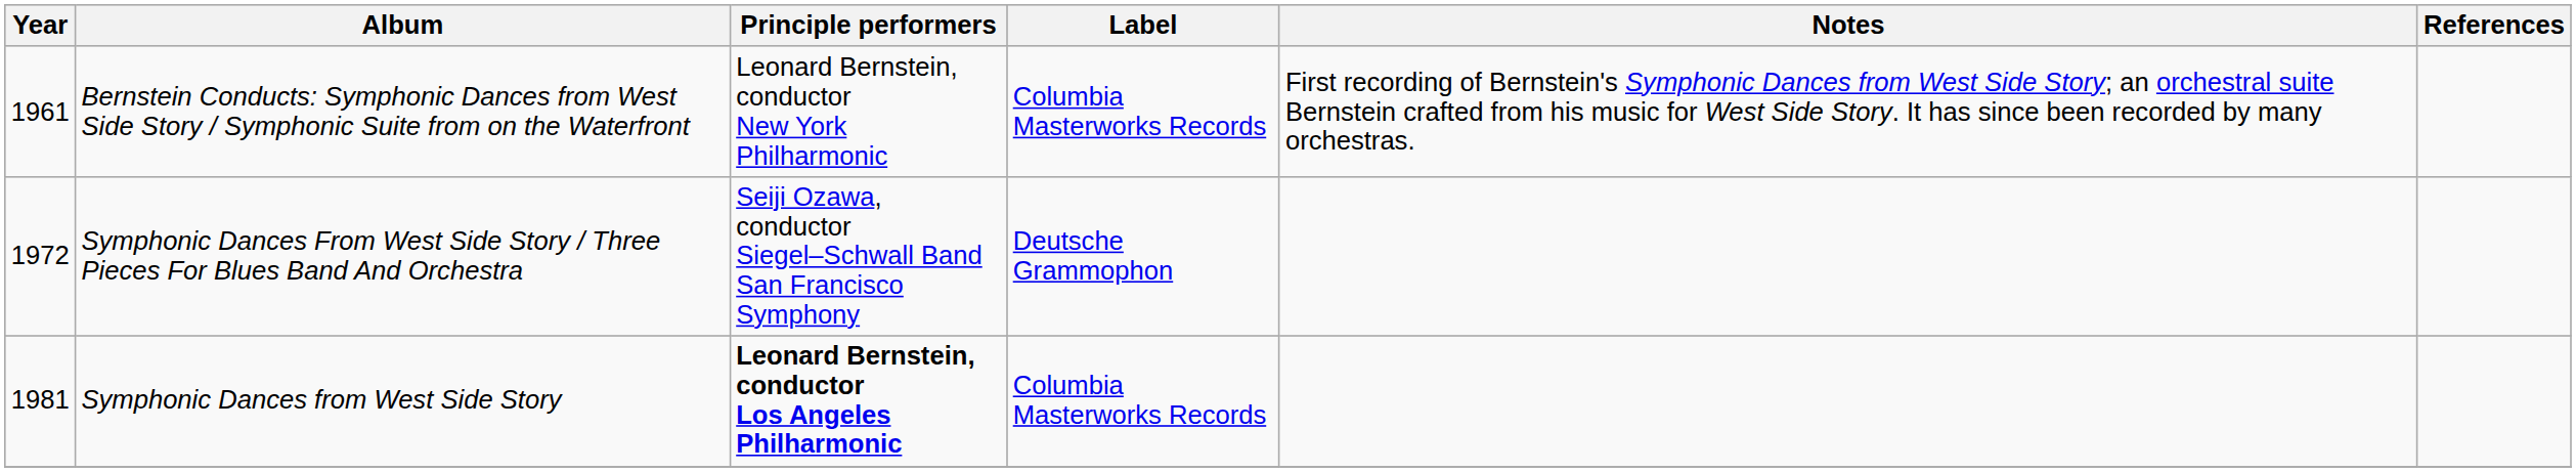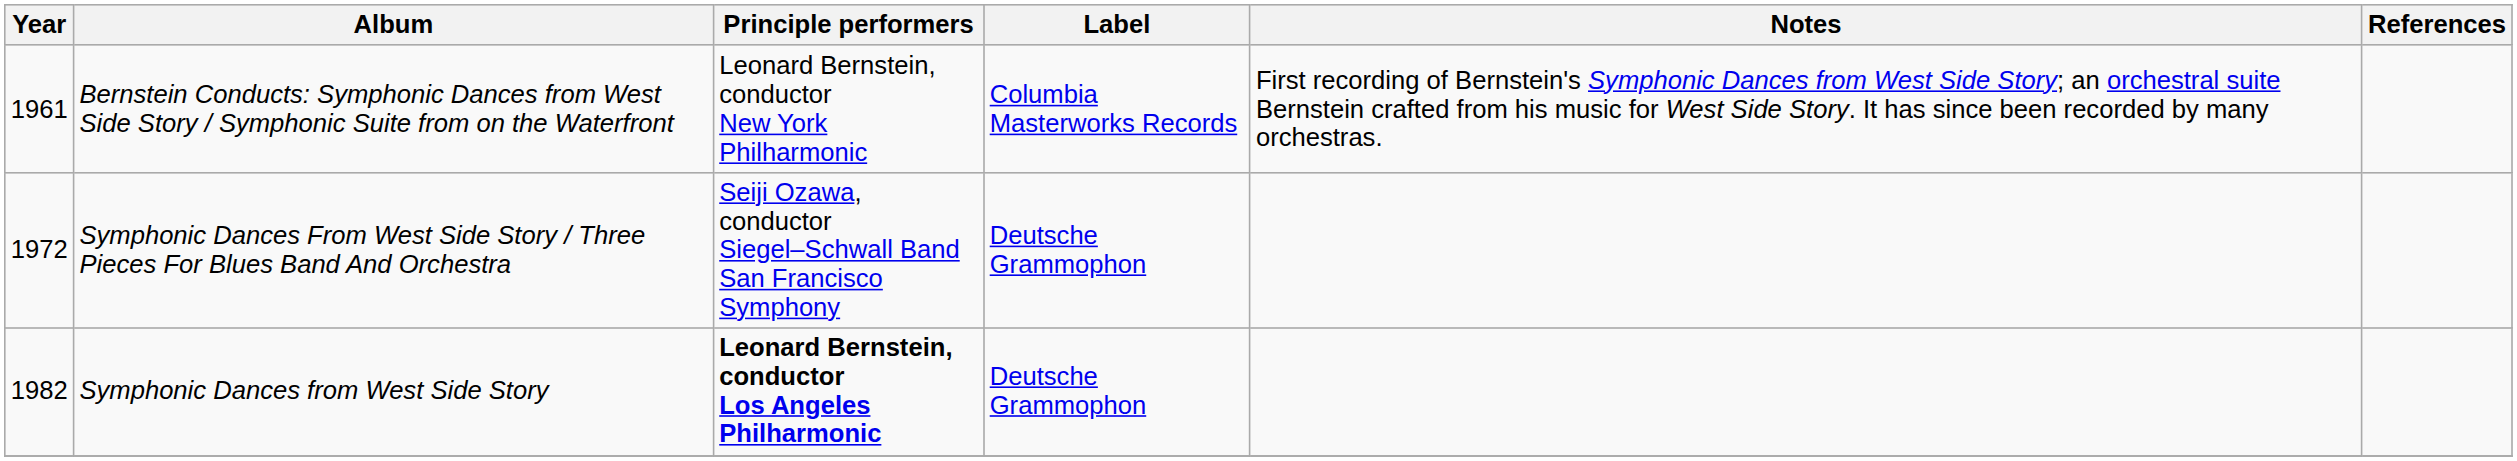Symphonic Dances from West Side Story | Year: 1981 -> 1982
Symphonic Dances from West Side Story | Label: Columbia Masterworks Records -> Deutsche Grammophon
